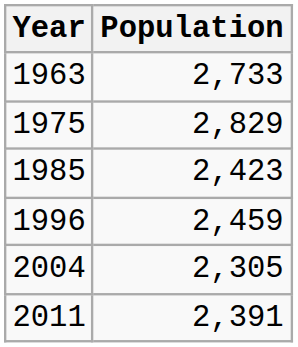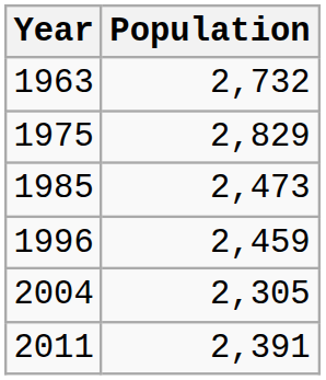1963 | Population: 2,733 -> 2,732
1985 | Population: 2,423 -> 2,473
